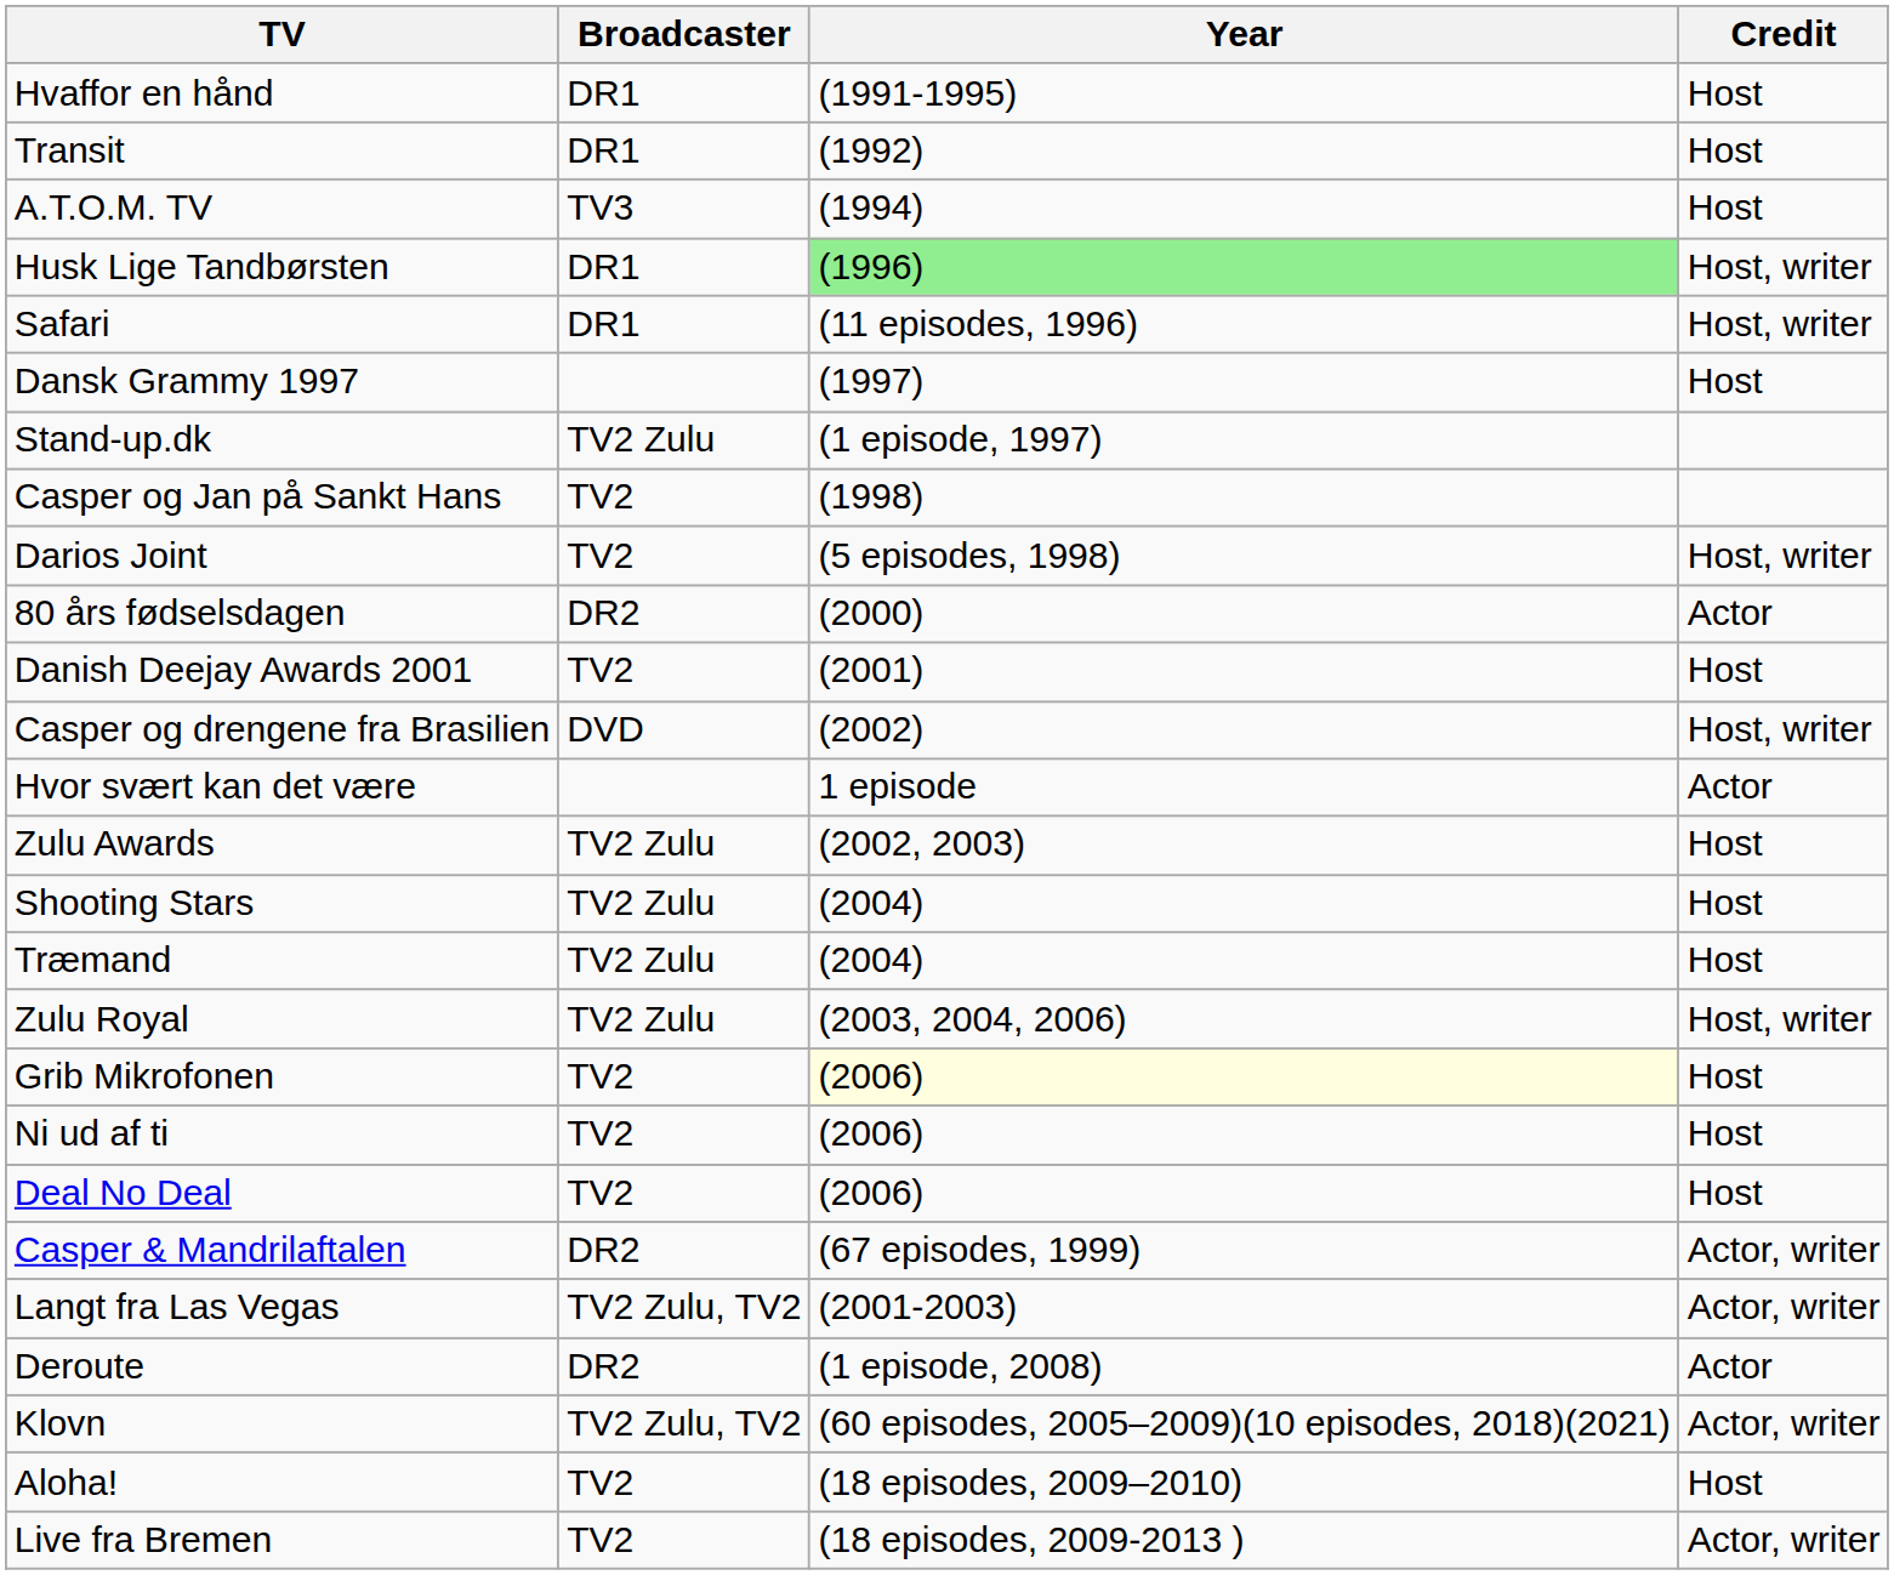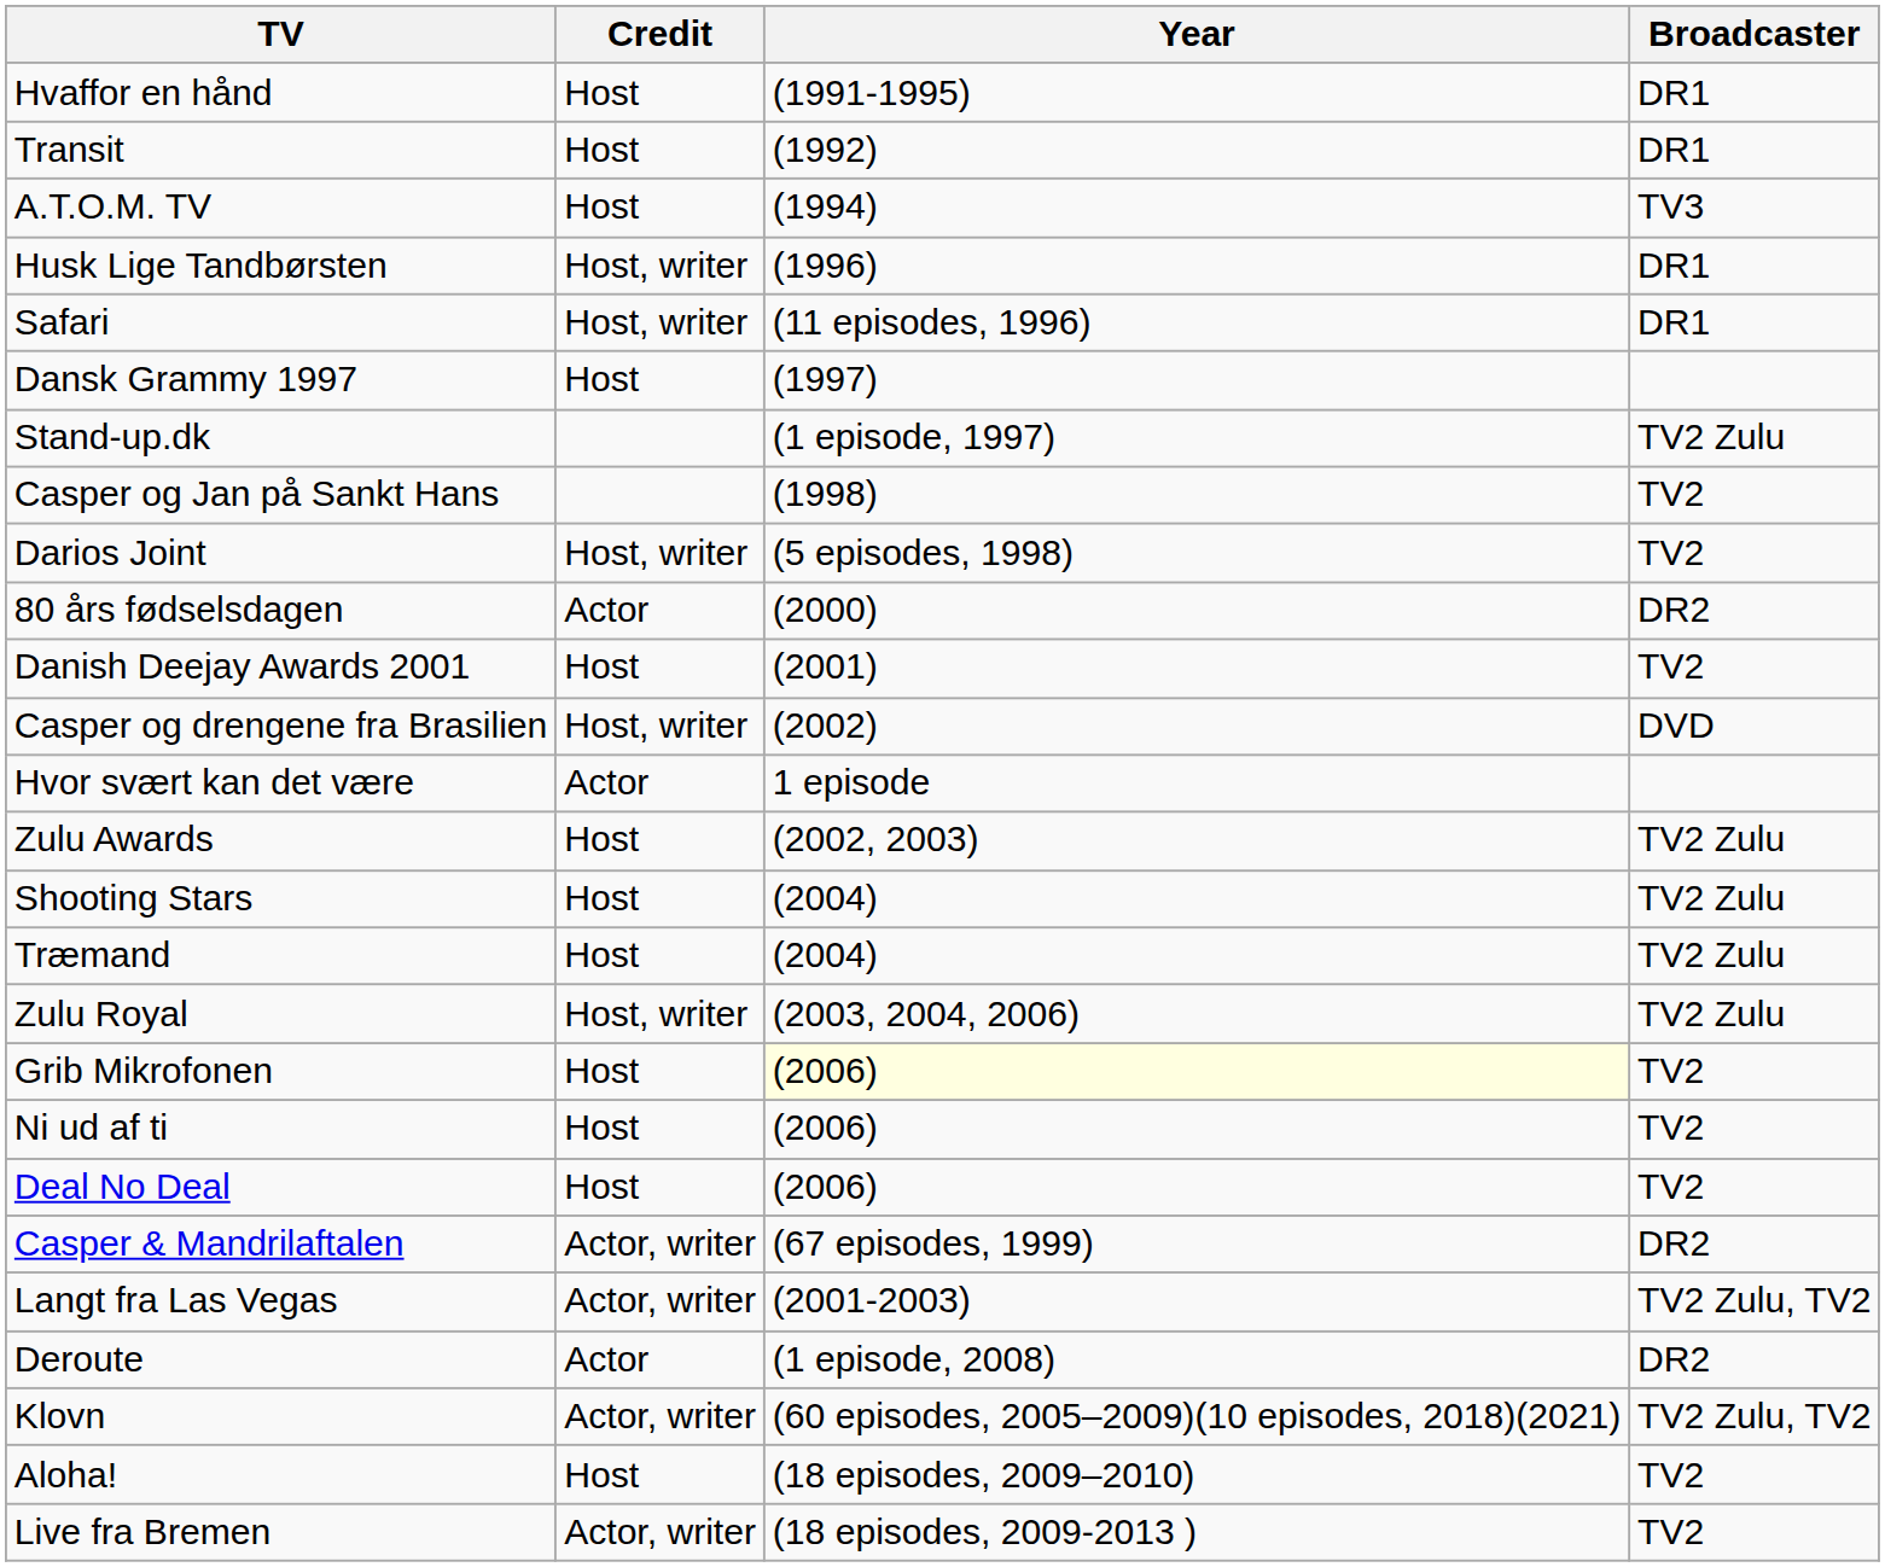columns swapped: Broadcaster <-> Credit
Husk Lige Tandbørsten | Year: lightgreen background -> no background
